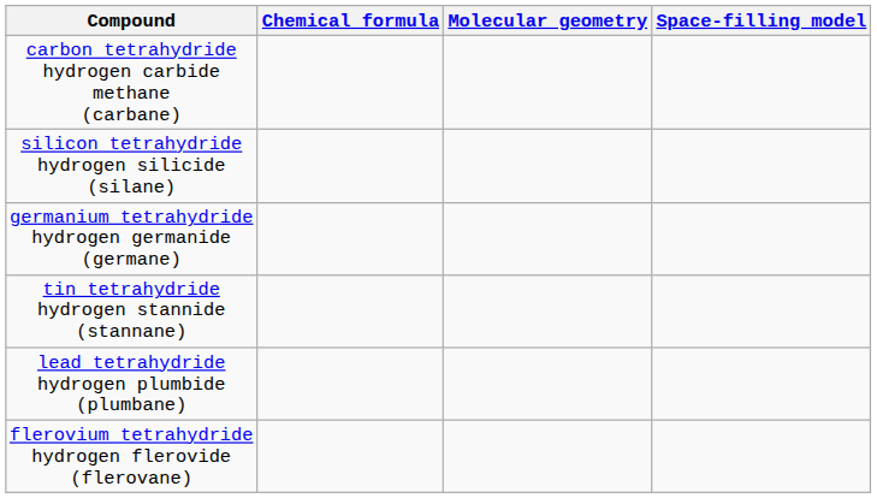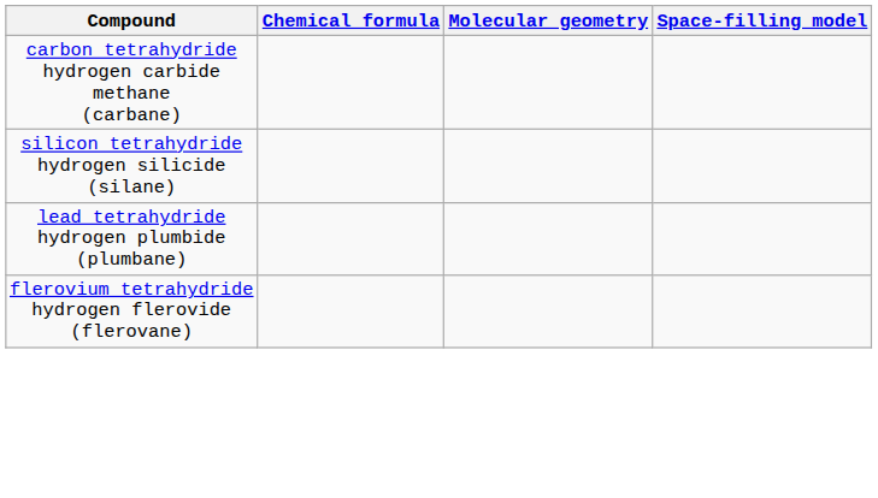- row: germanium tetrahydride hydrogen germanide (germane)
- row: tin tetrahydride hydrogen stannide (stannane)
